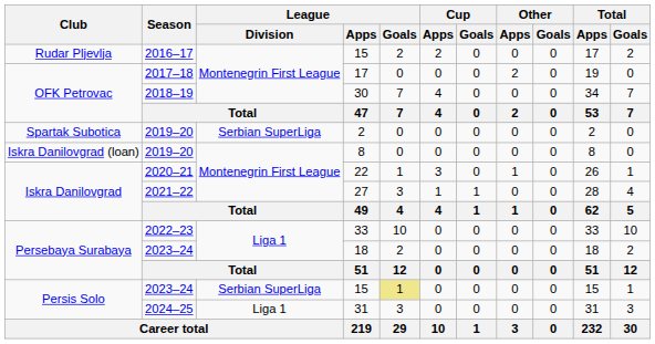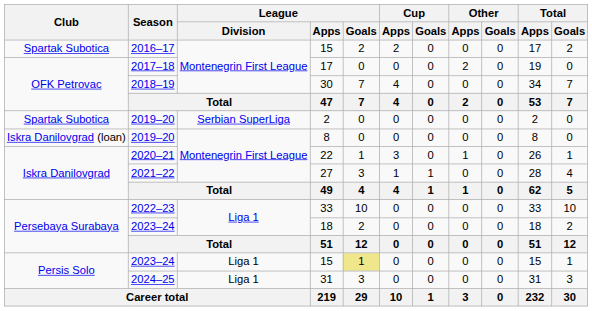2016–17 / 15 | Club: Rudar Pljevlja -> Spartak Subotica
2023–24 / 15 | League / Division: Serbian SuperLiga -> Liga 1
